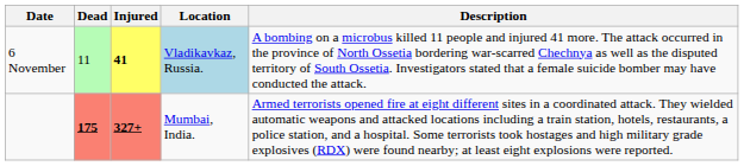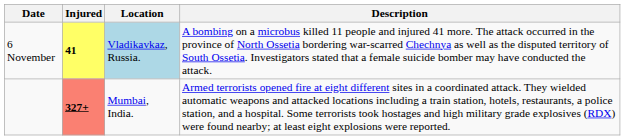- column: Dead | 11 | 175
